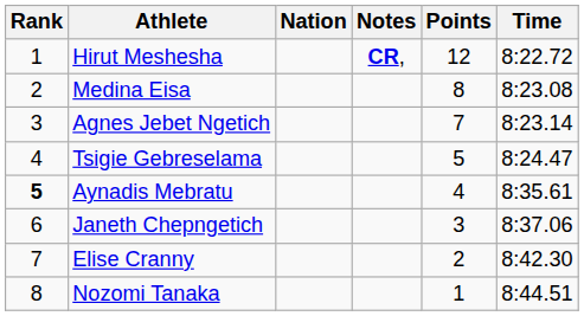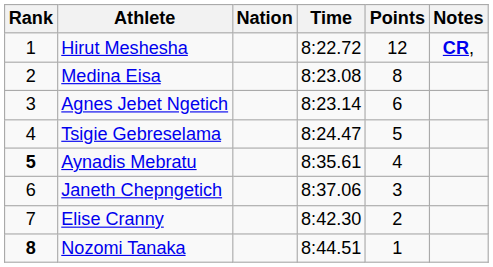columns swapped: Time <-> Notes
Agnes Jebet Ngetich | Points: 7 -> 6
Nozomi Tanaka | Rank: normal -> bold
